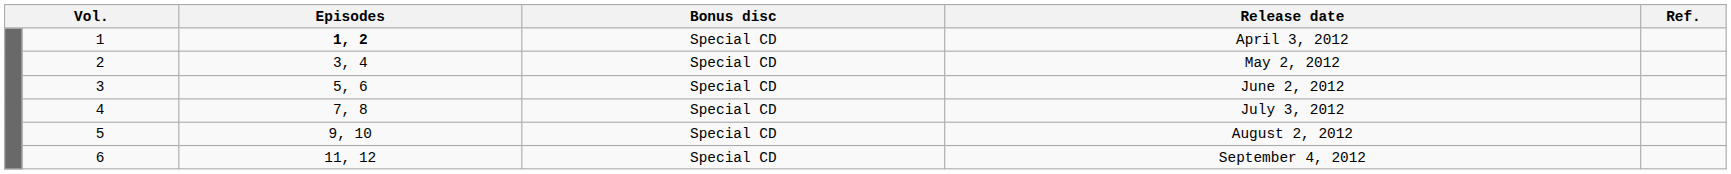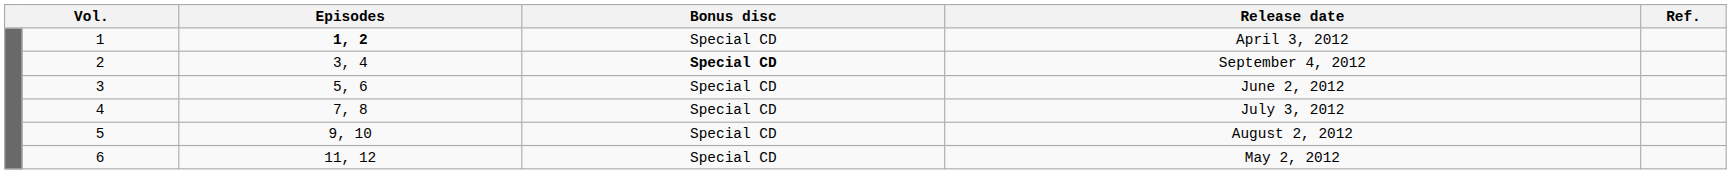2 | Bonus disc: normal -> bold
2 | Release date: May 2, 2012 -> September 4, 2012
6 | Release date: September 4, 2012 -> May 2, 2012
